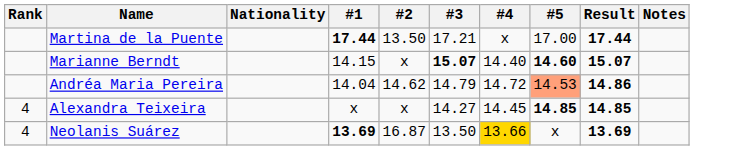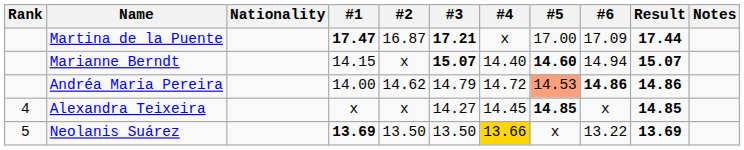+ column: #6 | 17.09 | 14.94 | 14.86 | x | 13.22
Martina de la Puente | #1: 17.44 -> 17.47
Martina de la Puente | #2: 13.50 -> 16.87
Martina de la Puente | #3: normal -> bold
Andréa Maria Pereira | #1: 14.04 -> 14.00
Neolanis Suárez | Rank: 4 -> 5
Neolanis Suárez | #2: 16.87 -> 13.50
